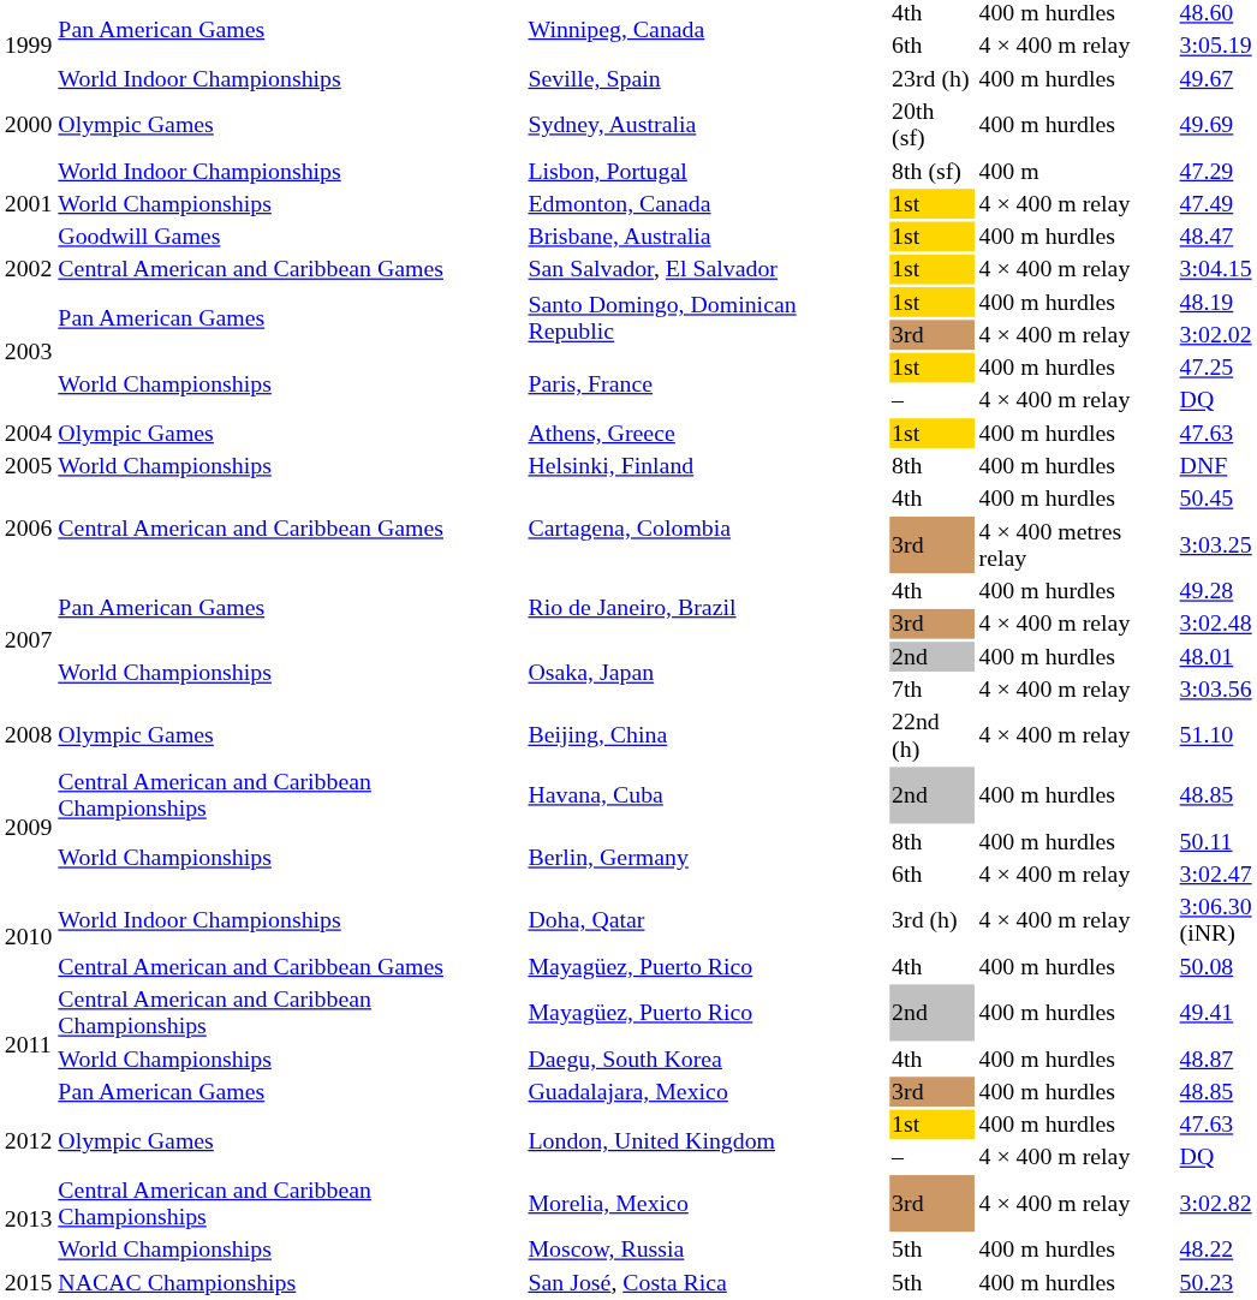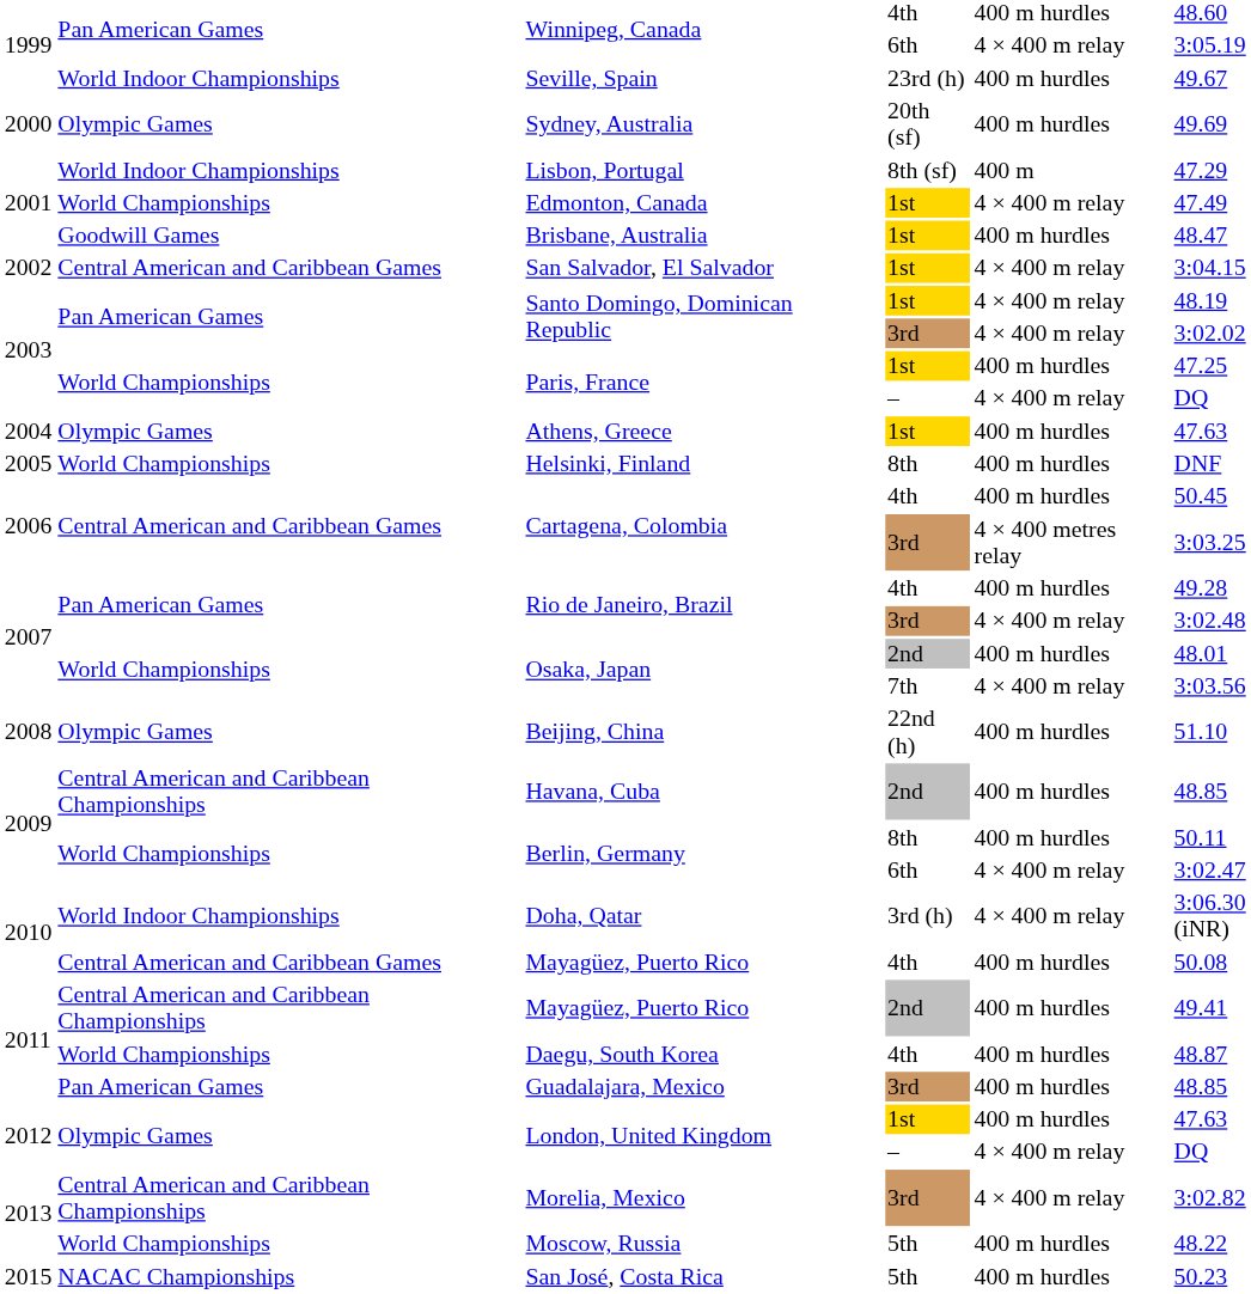Santo Domingo, Dominican Republic / 1st | column 5: 400 m hurdles -> 4 × 400 m relay
Beijing, China | column 5: 4 × 400 m relay -> 400 m hurdles
